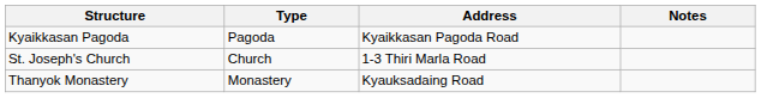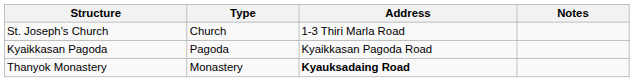rows swapped: Kyaikkasan Pagoda <-> St. Joseph's Church
Thanyok Monastery | Address: normal -> bold
